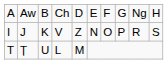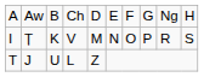I | column 2: J -> Ț
I | column 5: Z -> M
T | column 2: Ț -> J
T | column 5: M -> Z
